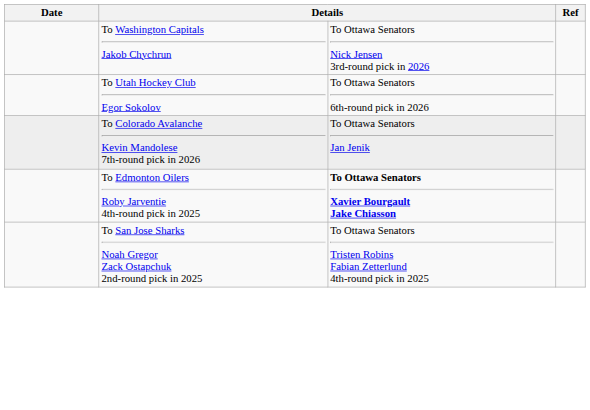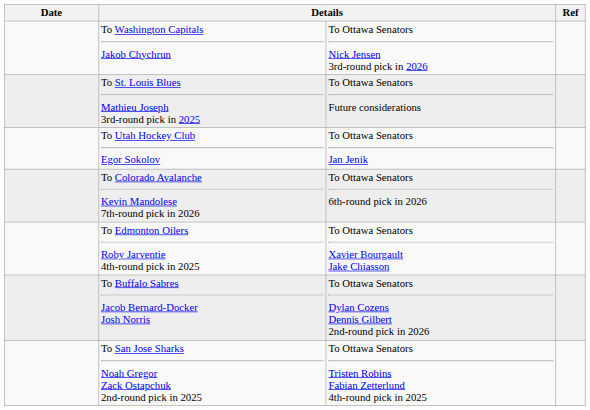+ row: To St. Louis Blues Mathieu Joseph 3rd-round pick in 2025 | To Ottawa Senators Future considerations
To Utah Hockey Club Egor Sokolov | column 3: To Ottawa Senators 6th-round pick in 2026 -> To Ottawa Senators Jan Jenik
To Colorado Avalanche Kevin Mandolese 7th-round pick in 2026 | column 3: To Ottawa Senators Jan Jenik -> To Ottawa Senators 6th-round pick in 2026
To Edmonton Oilers Roby Jarventie 4th-round pick in 2025 | column 3: bold -> normal
+ row: To Buffalo Sabres Jacob Bernard-Docker Josh Norris | To Ottawa Senators Dylan Cozens Dennis Gilbert 2nd-round pick in 2026
